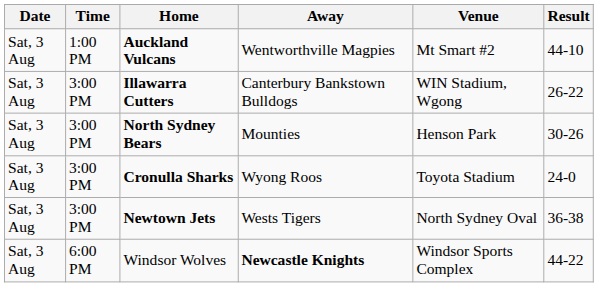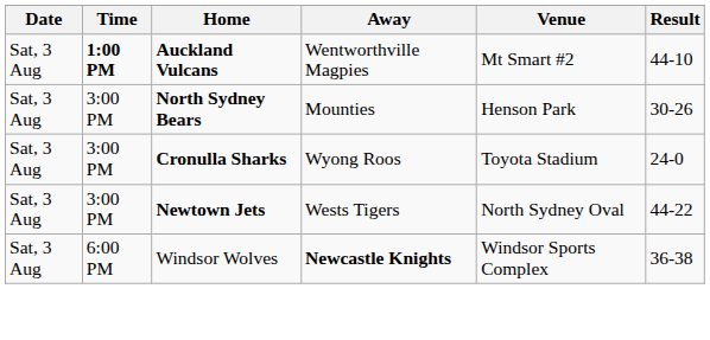Auckland Vulcans | Time: normal -> bold
- row: Sat, 3 Aug | 3:00 PM | Illawarra Cutters | Canterbury Bankstown Bulldogs | WIN Stadium, Wgong | 26-22
Newtown Jets | Result: 36-38 -> 44-22
Windsor Wolves | Result: 44-22 -> 36-38
